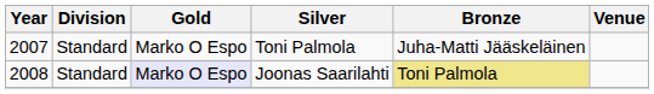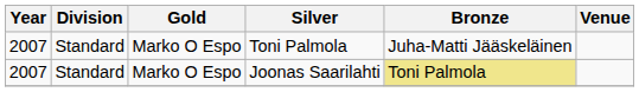Joonas Saarilahti | Year: 2008 -> 2007
Joonas Saarilahti | Gold: lavender background -> no background
